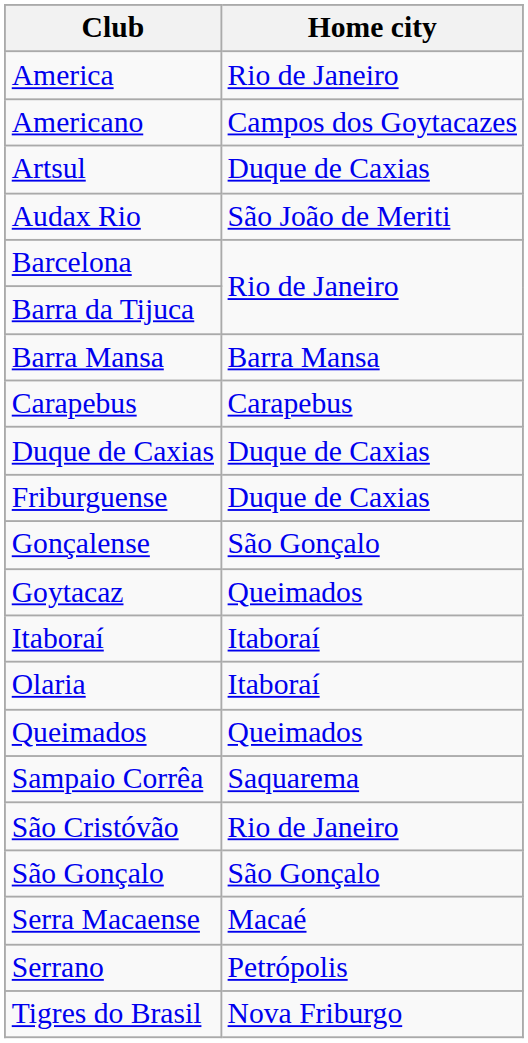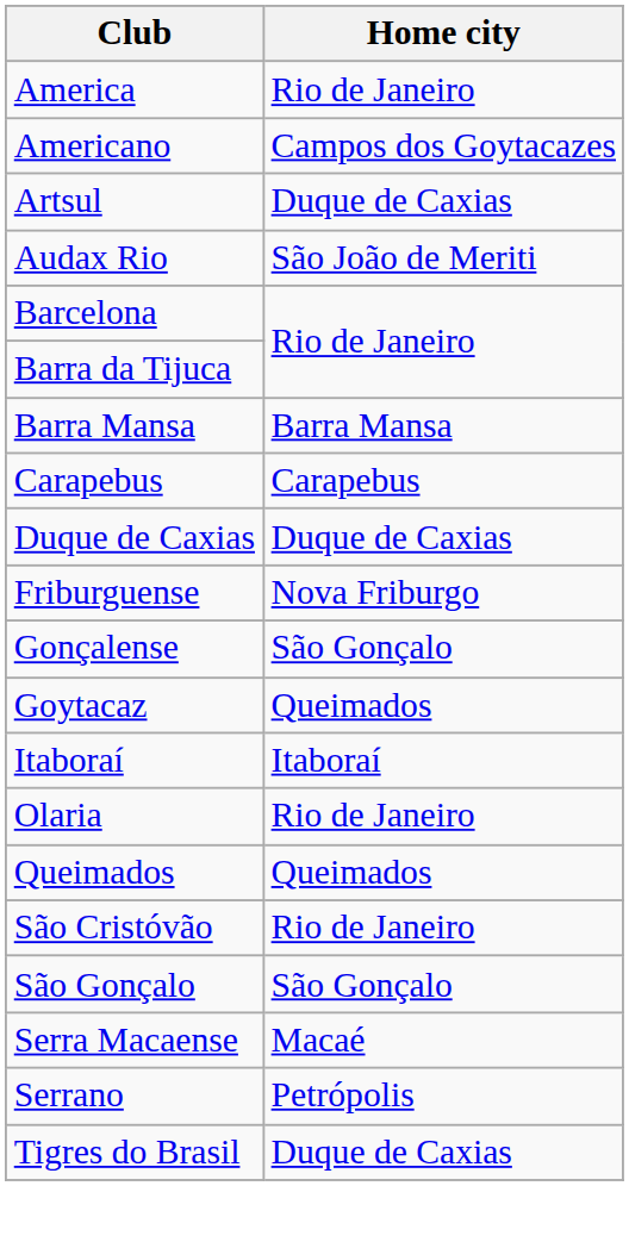Friburguense | Home city: Duque de Caxias -> Nova Friburgo
Olaria | Home city: Itaboraí -> Rio de Janeiro
- row: Sampaio Corrêa | Saquarema
Tigres do Brasil | Home city: Nova Friburgo -> Duque de Caxias
